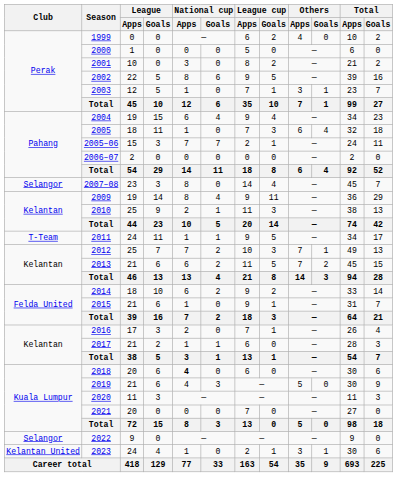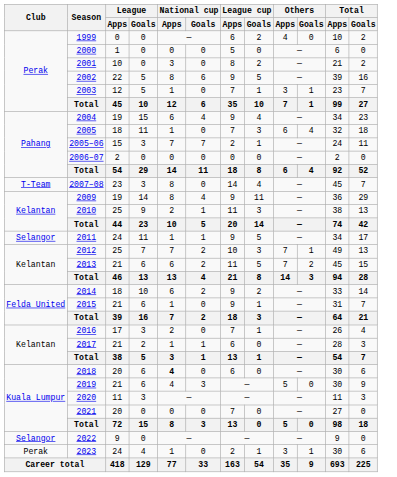2007–08 | Club: Selangor -> T-Team
2011 | Club: T-Team -> Selangor
2023 | Club: Kelantan United -> Perak
